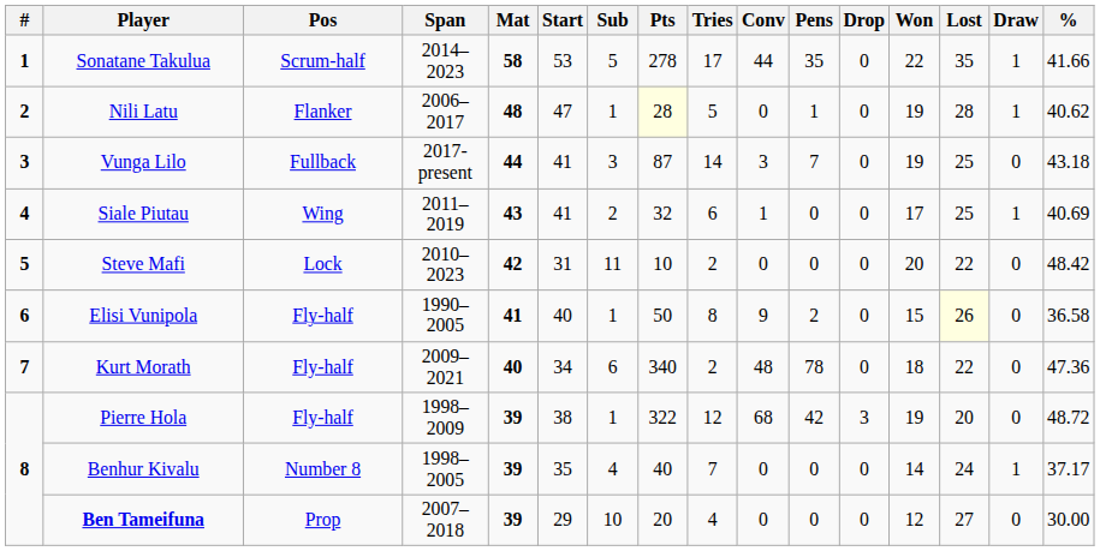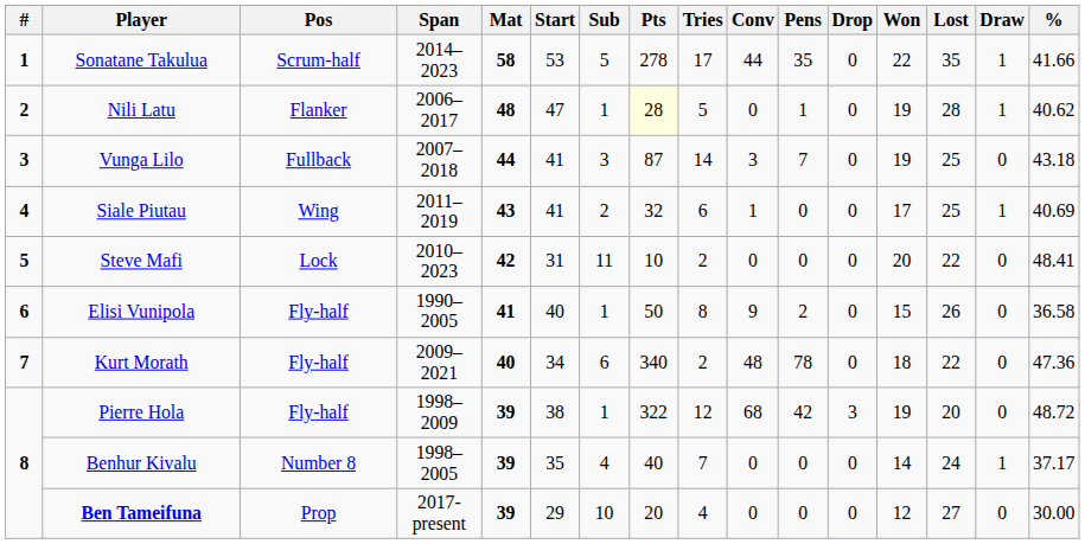Vunga Lilo | Span: 2017-present -> 2007–2018
Steve Mafi | %: 48.42 -> 48.41
Elisi Vunipola | Lost: lightyellow background -> no background
Ben Tameifuna | Span: 2007–2018 -> 2017-present
